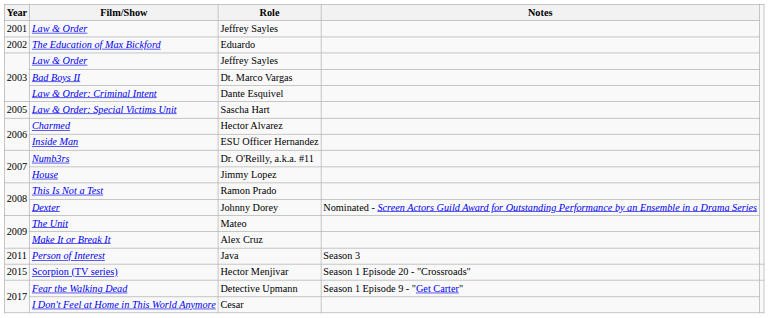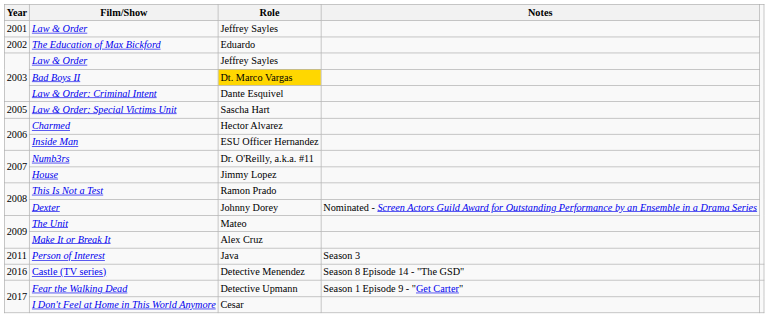Bad Boys II | Role: no background -> gold background
- row: 2015 | Scorpion (TV series) | Hector Menjivar | Season 1 Episode 20 - "Crossroads"
+ row: 2016 | Castle (TV series) | Detective Menendez | Season 8 Episode 14 - "The GSD"
